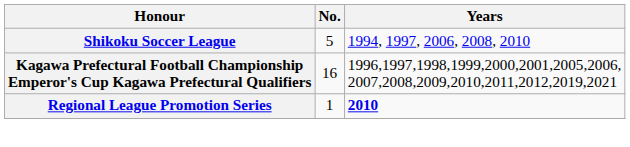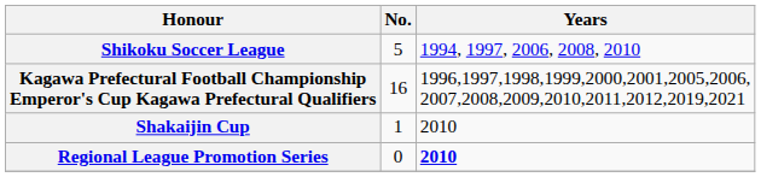+ row: Shakaijin Cup | 1 | 2010
Regional League Promotion Series | No.: 1 -> 0
